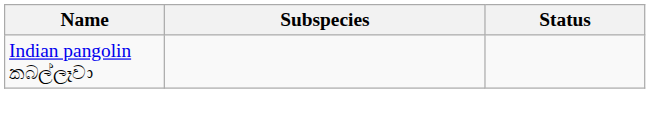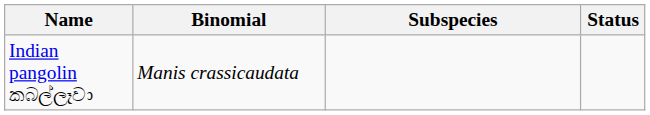+ column: Binomial | Manis crassicaudata
